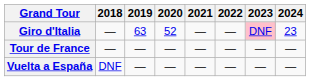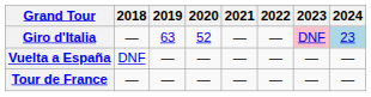Giro d'Italia | 2024: no background -> lightblue background
rows swapped: Tour de France <-> Vuelta a España
